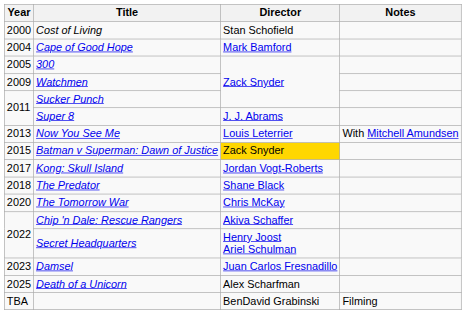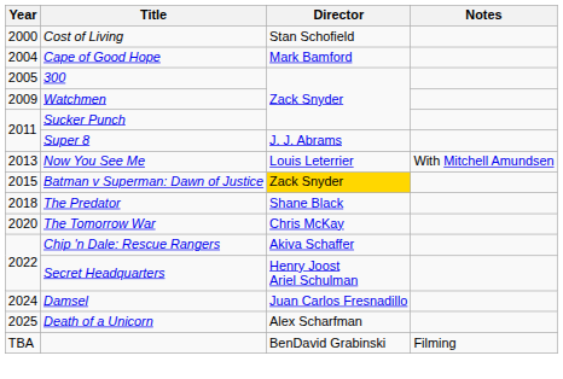- row: 2017 | Kong: Skull Island | Jordan Vogt-Roberts
Damsel | Year: 2023 -> 2024
